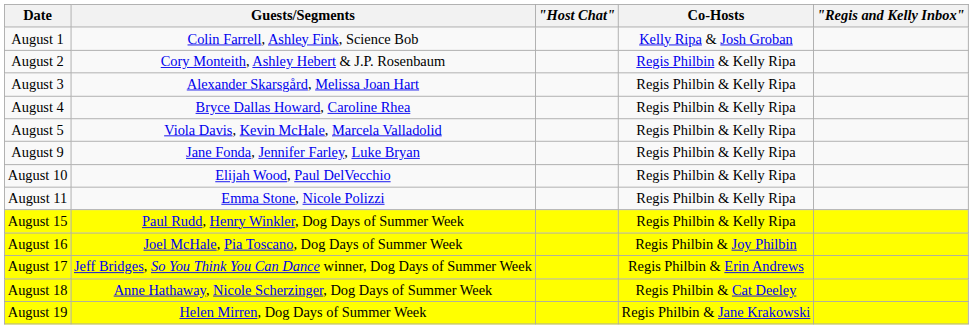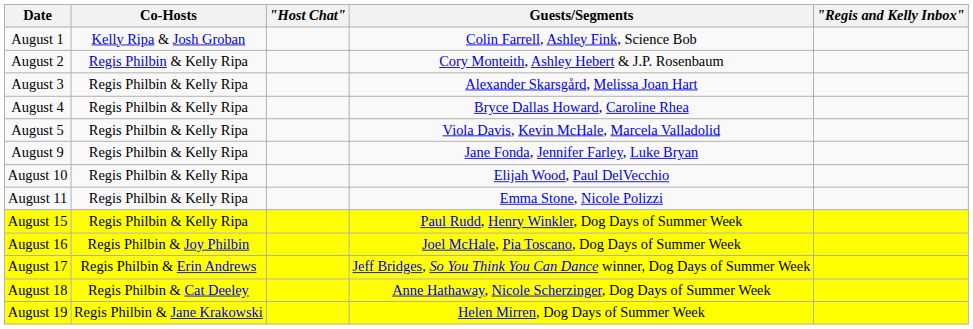columns swapped: Co-Hosts <-> Guests/Segments
